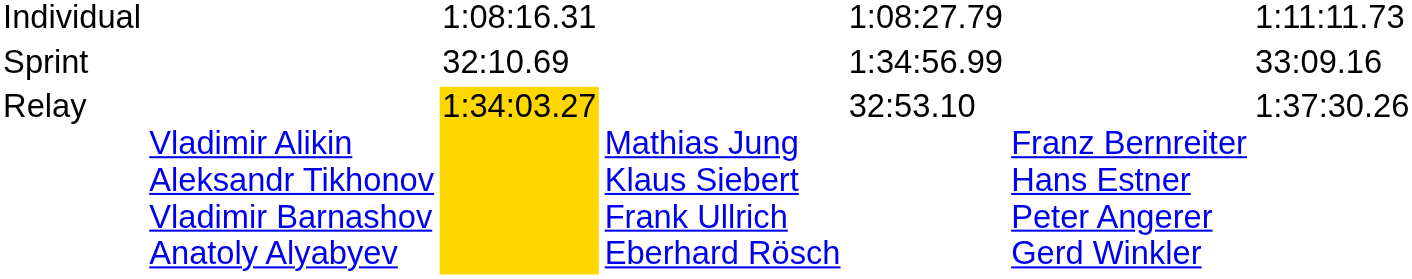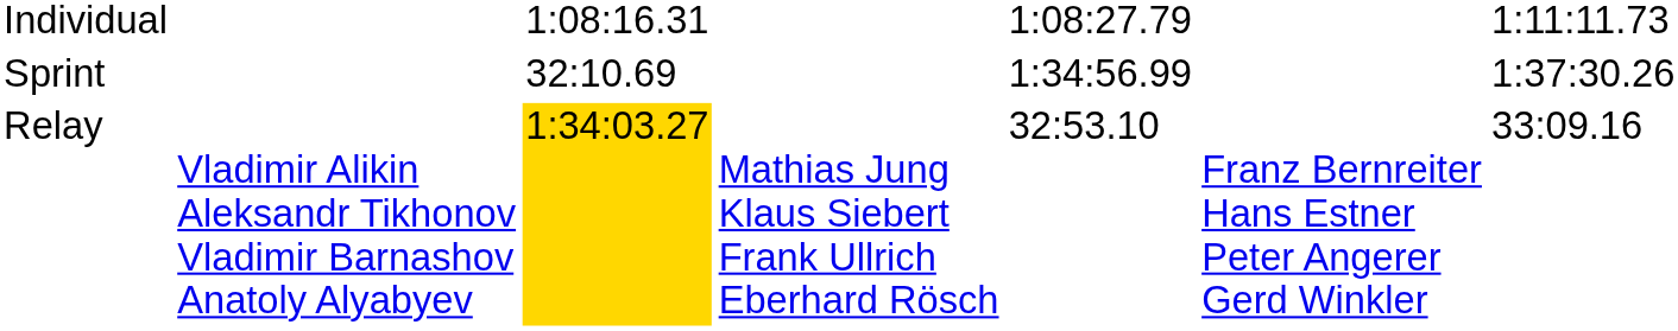Sprint | column 7: 33:09.16 -> 1:37:30.26
Relay | column 7: 1:37:30.26 -> 33:09.16
